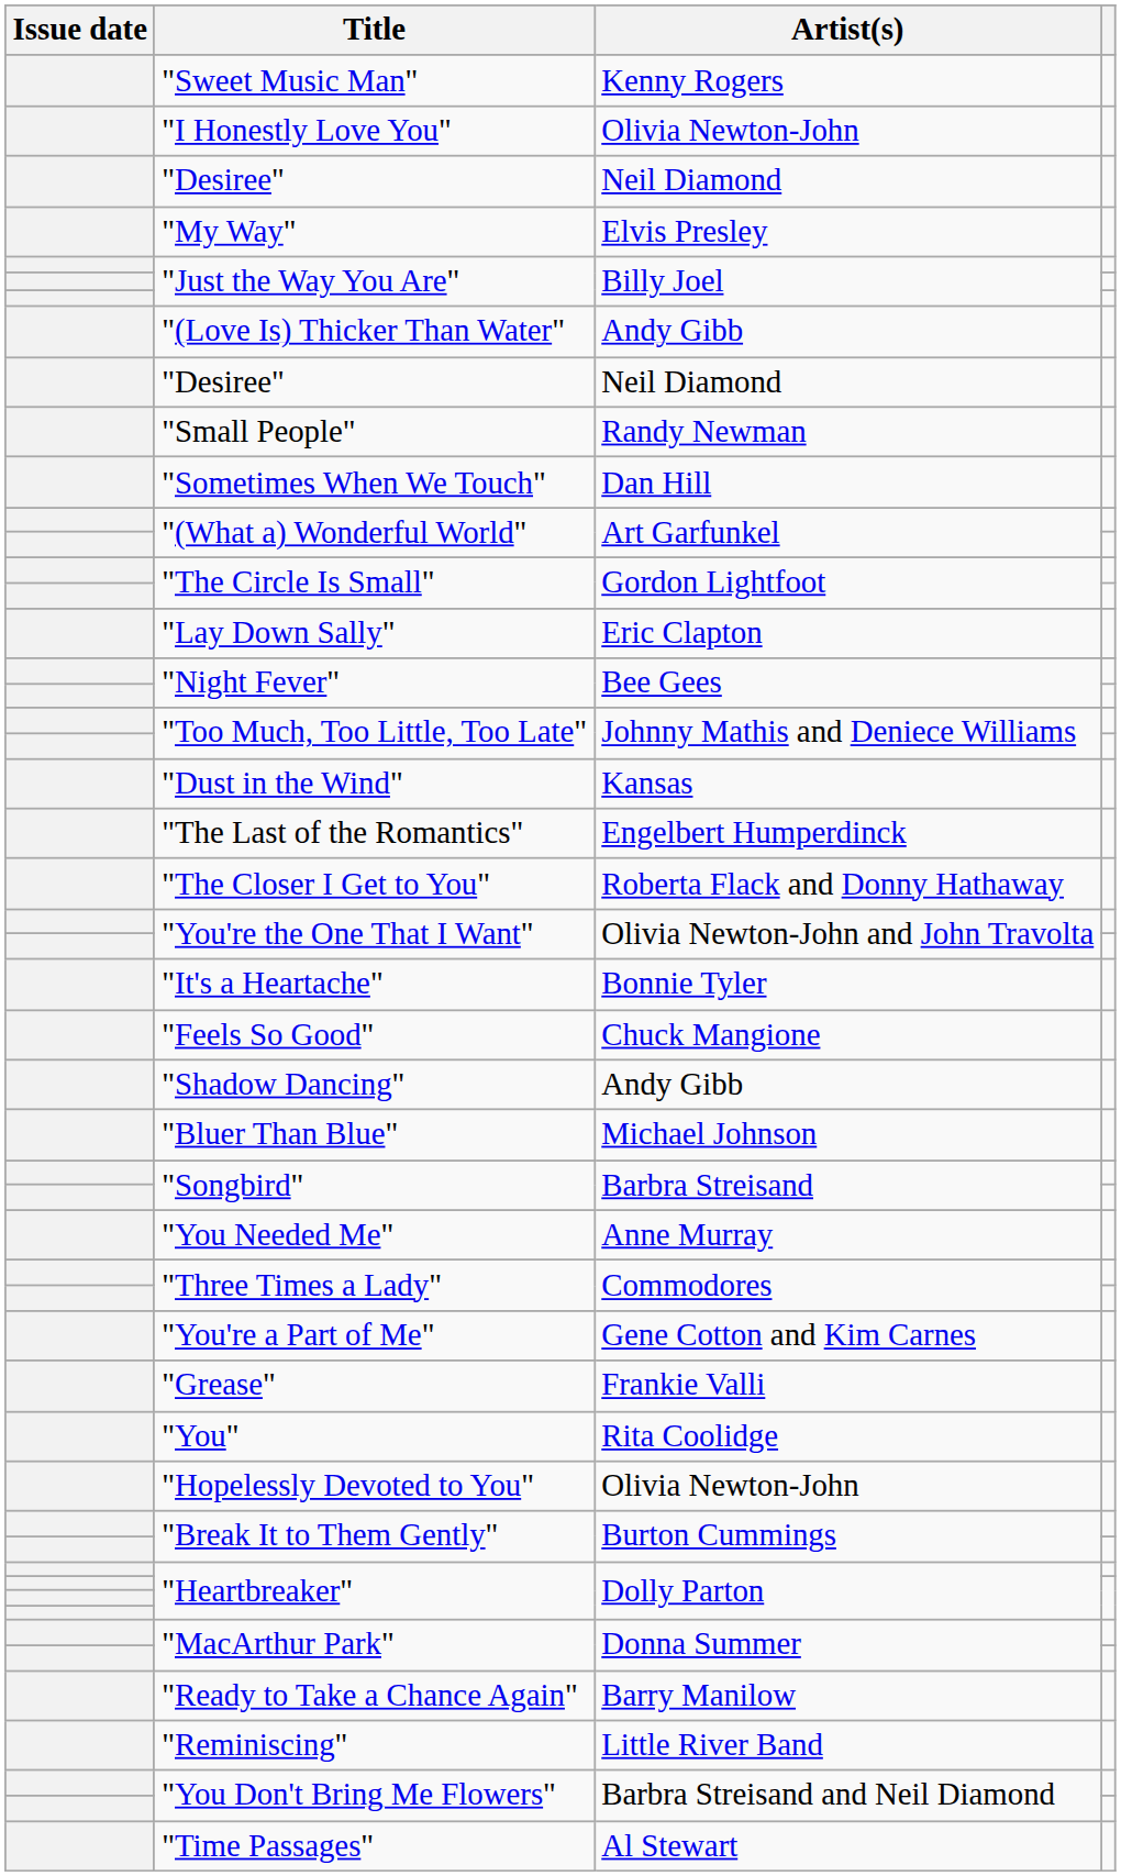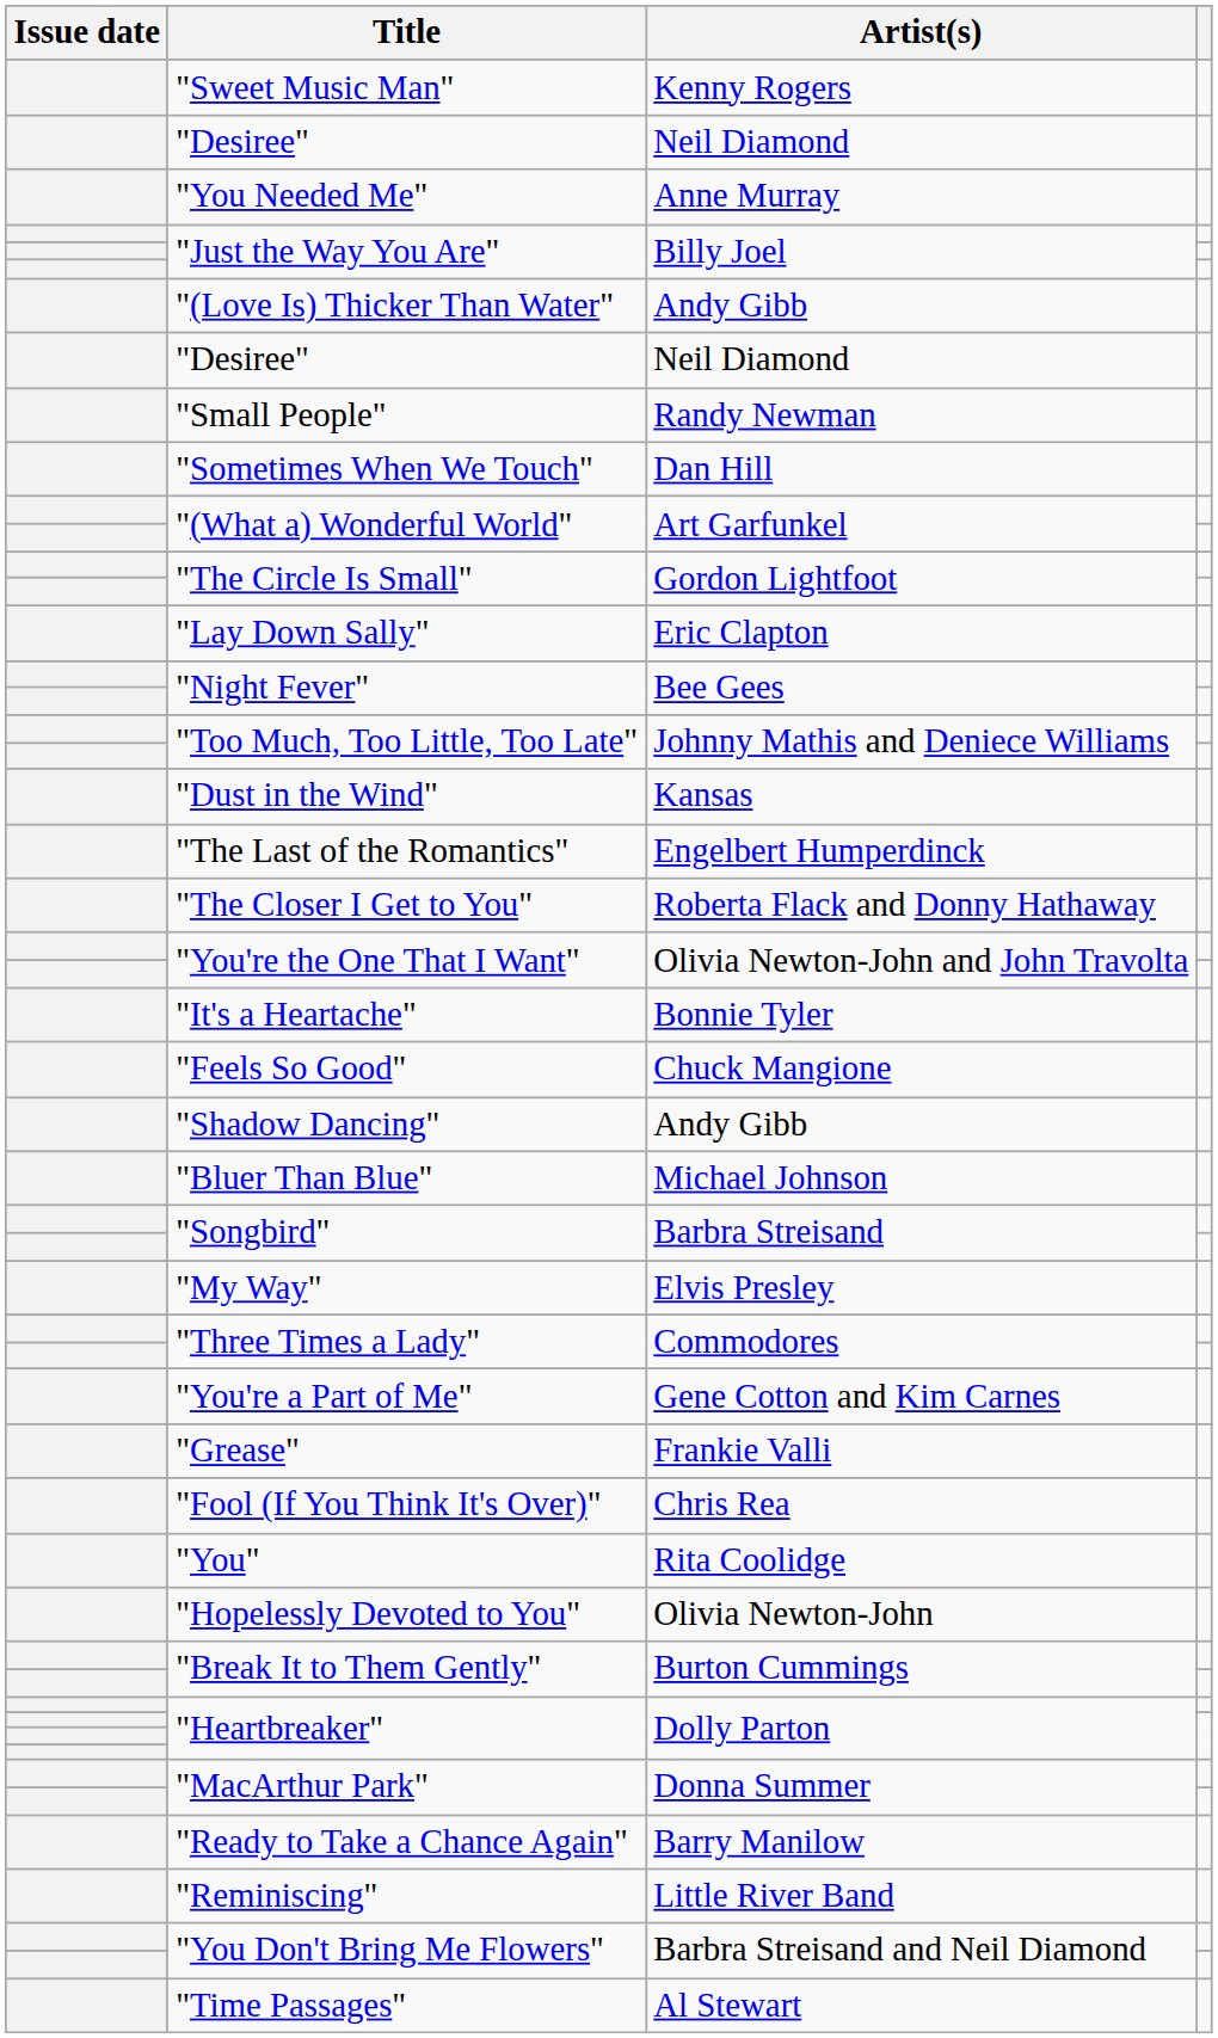- row: "I Honestly Love You" | Olivia Newton-John
rows swapped: "My Way" <-> "You Needed Me"
+ row: "Fool (If You Think It's Over)" | Chris Rea
